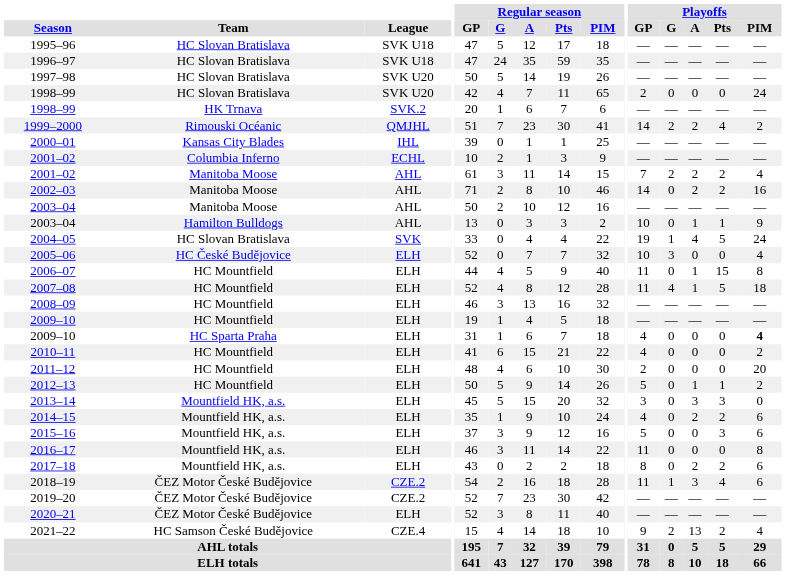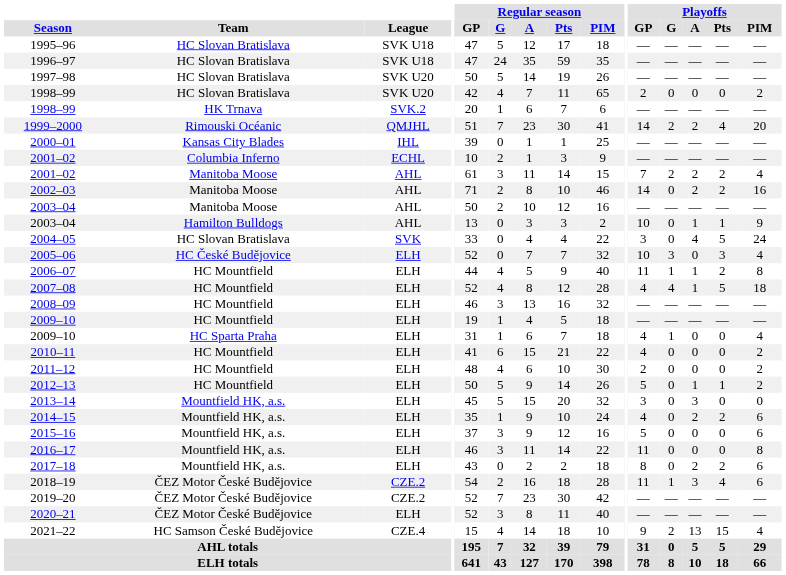1998–99 / HC Slovan Bratislava | Playoffs / PIM: 24 -> 2
1999–2000 | Playoffs / PIM: 2 -> 20
2004–05 | Playoffs / GP: 19 -> 3
2004–05 | Playoffs / G: 1 -> 0
2005–06 | Playoffs / Pts: 0 -> 3
2006–07 | Playoffs / G: 0 -> 1
2006–07 | Playoffs / Pts: 15 -> 2
2007–08 | Playoffs / GP: 11 -> 4
2009–10 / HC Sparta Praha | Playoffs / G: 0 -> 1
2009–10 / HC Sparta Praha | Playoffs / PIM: bold -> normal
2011–12 | Playoffs / PIM: 20 -> 2
2013–14 | Playoffs / Pts: 3 -> 0
2015–16 | Playoffs / Pts: 3 -> 0
2021–22 | Playoffs / Pts: 2 -> 15
